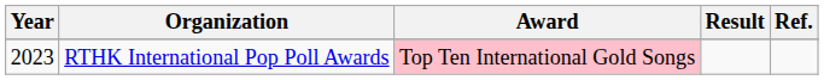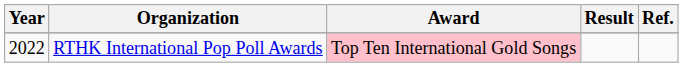RTHK International Pop Poll Awards | Year: 2023 -> 2022
